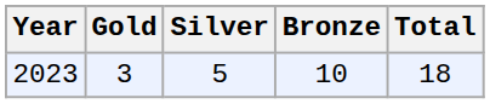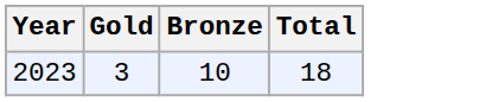- column: Silver | 5
